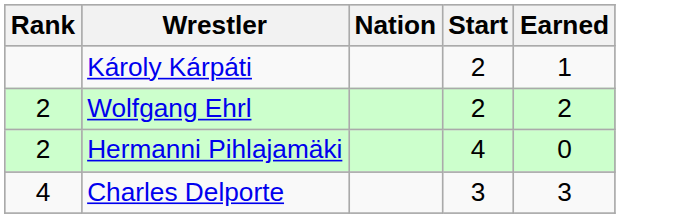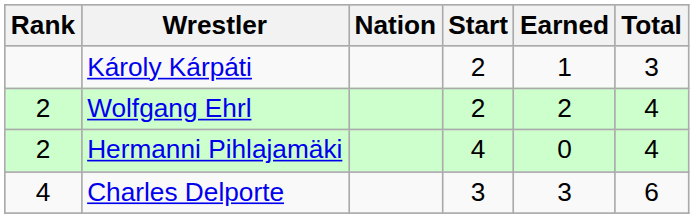+ column: Total | 3 | 4 | 4 | 6
